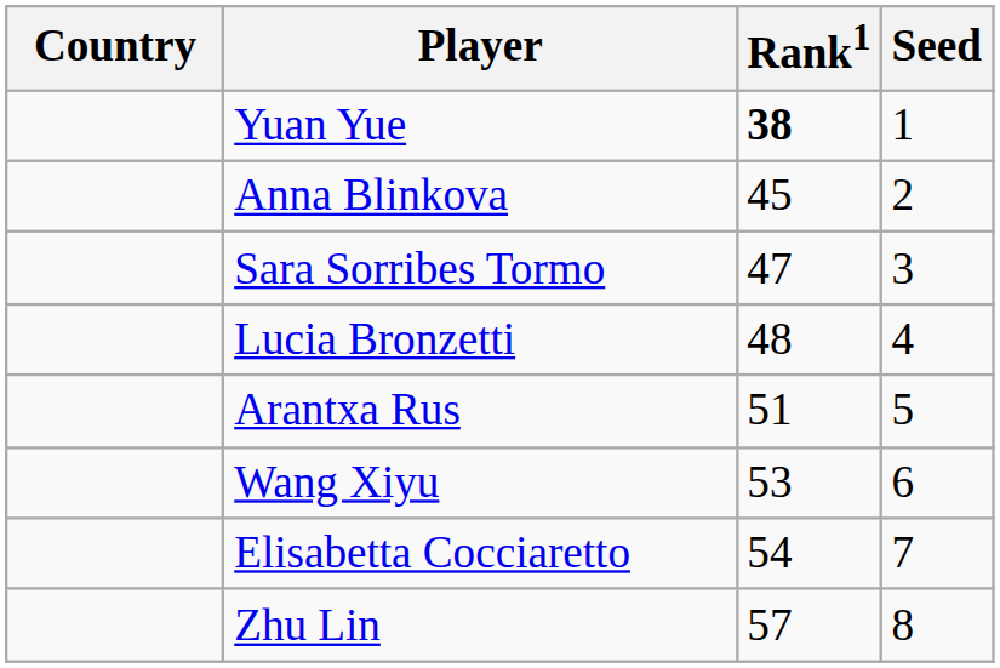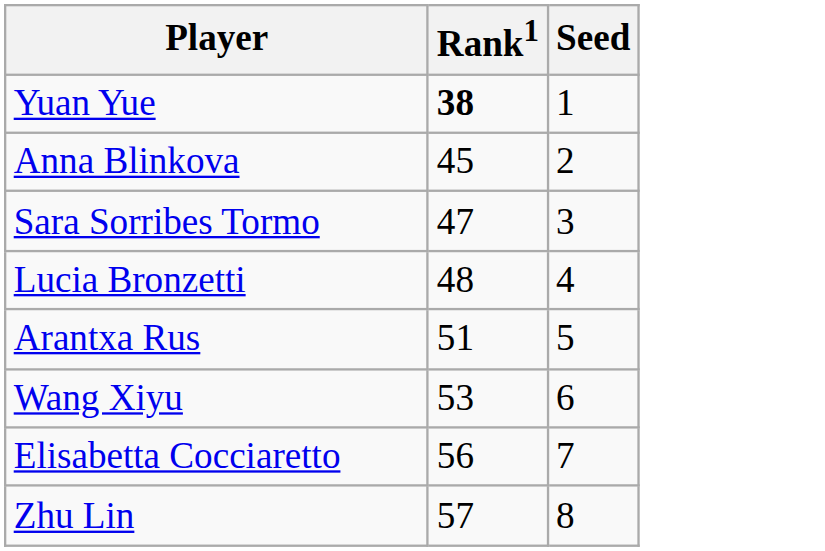- column: Country
Elisabetta Cocciaretto | Rank1: 54 -> 56
